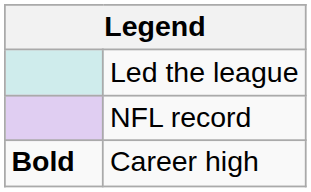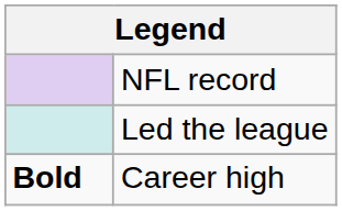rows swapped: NFL record <-> Led the league
